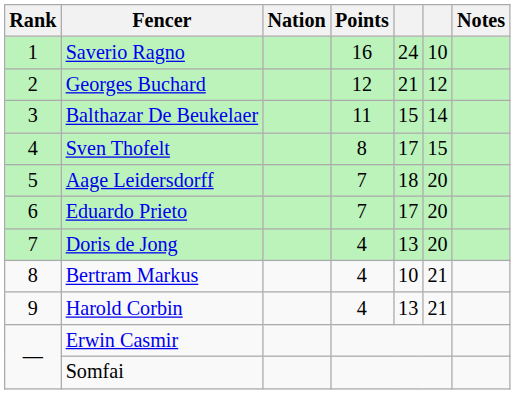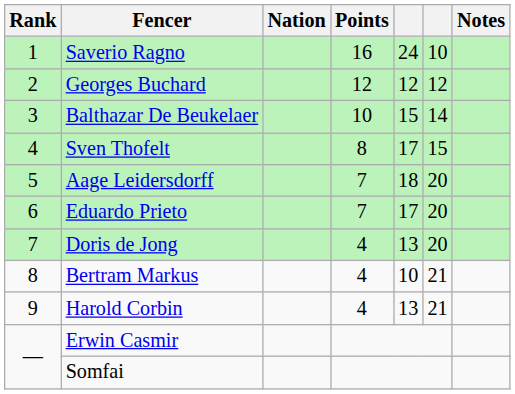Georges Buchard | column 5: 21 -> 12
Balthazar De Beukelaer | Points: 11 -> 10
